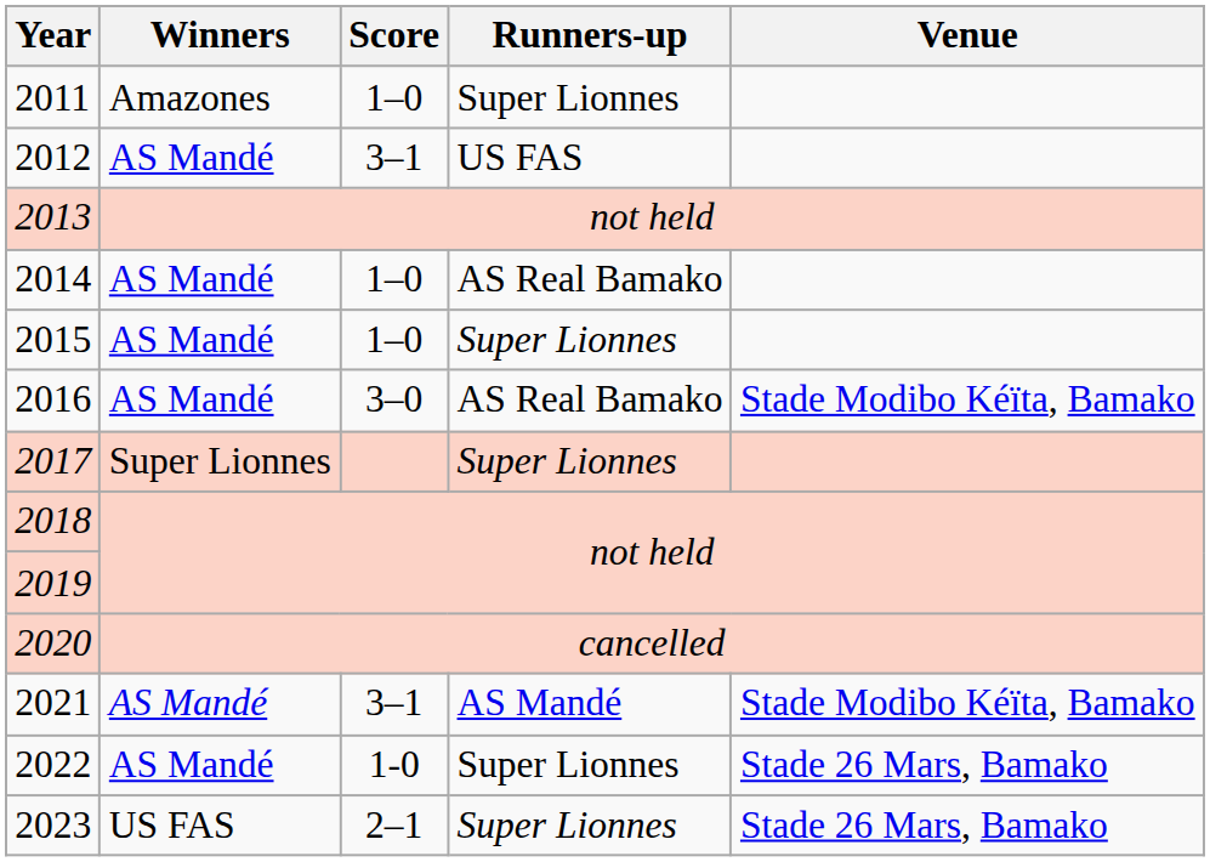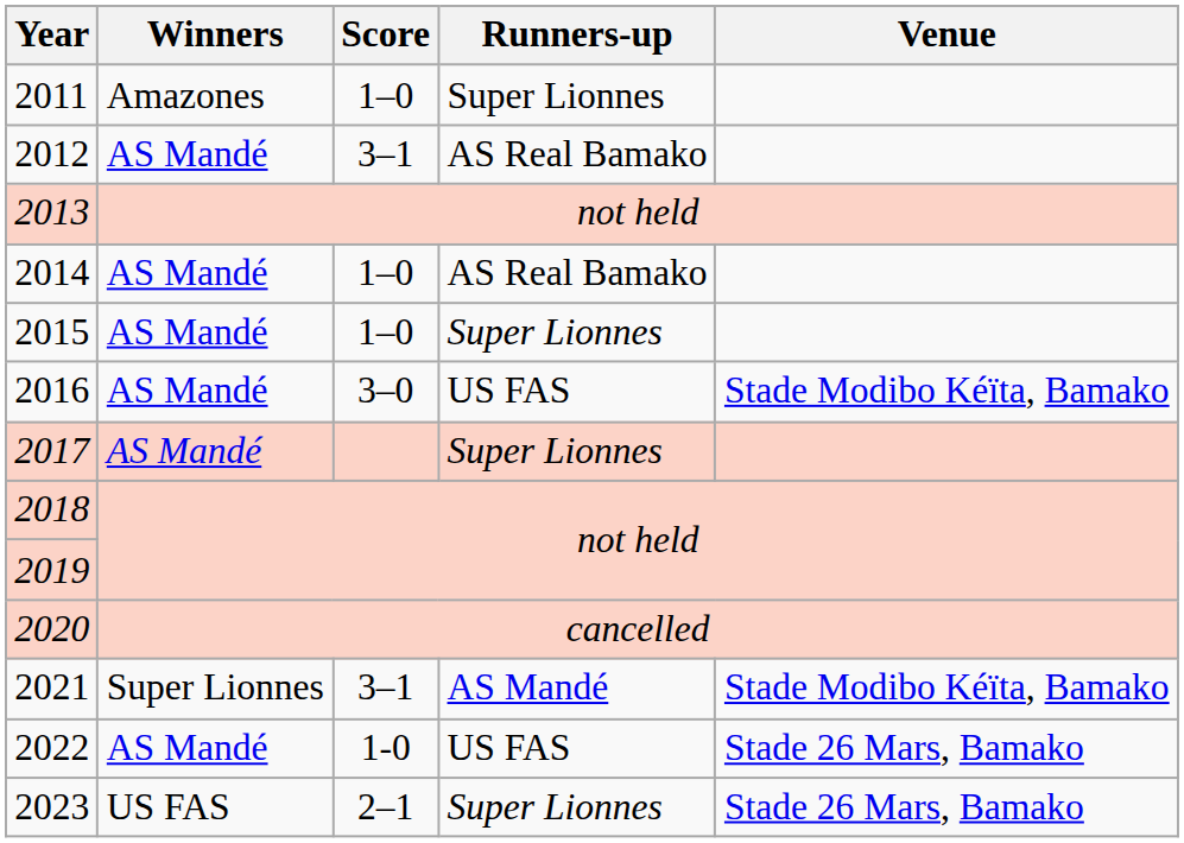2012 | Runners-up: US FAS -> AS Real Bamako
2016 | Runners-up: AS Real Bamako -> US FAS
2017 | Winners: Super Lionnes -> AS Mandé
2021 | Winners: AS Mandé -> Super Lionnes
2022 | Runners-up: Super Lionnes -> US FAS
